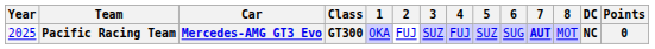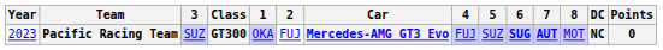columns swapped: Car <-> 3
Pacific Racing Team | Year: 2025 -> 2023
Pacific Racing Team | 6: normal -> bold
